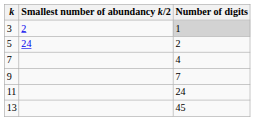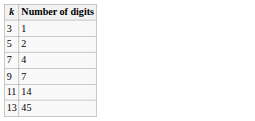- column: Smallest number of abundancy k/2 | 2 | 24
3 | Number of digits: lightgrey background -> no background
11 | Number of digits: 24 -> 14
